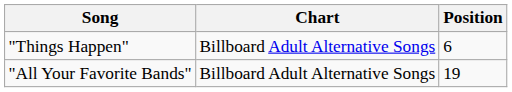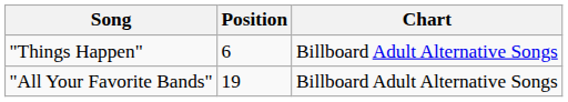columns swapped: Chart <-> Position
